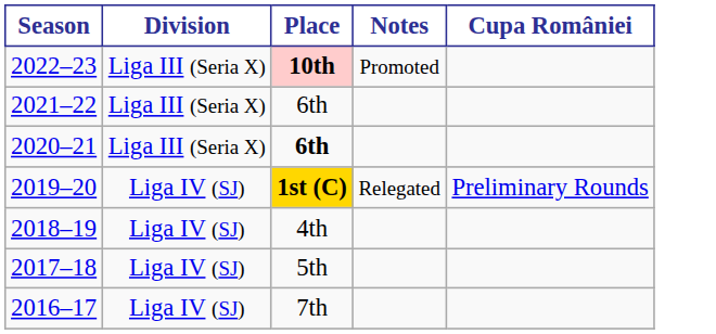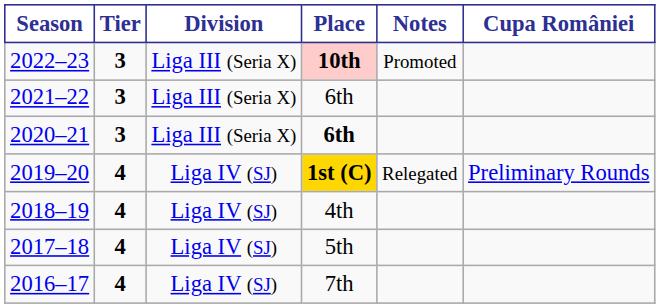+ column: Tier | 3 | 3 | 3 | 4 | 4 | 4 | 4
